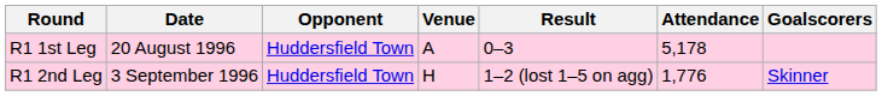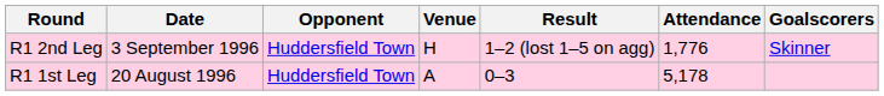rows swapped: R1 1st Leg <-> R1 2nd Leg
